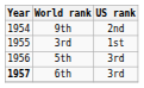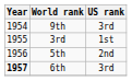9th | US rank: 2nd -> 3rd
5th | US rank: 3rd -> 2nd
